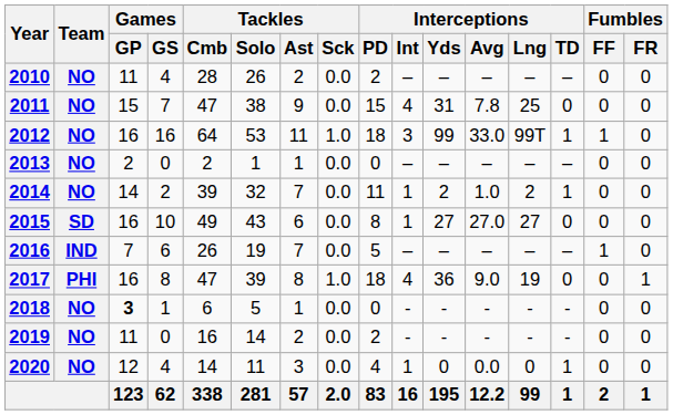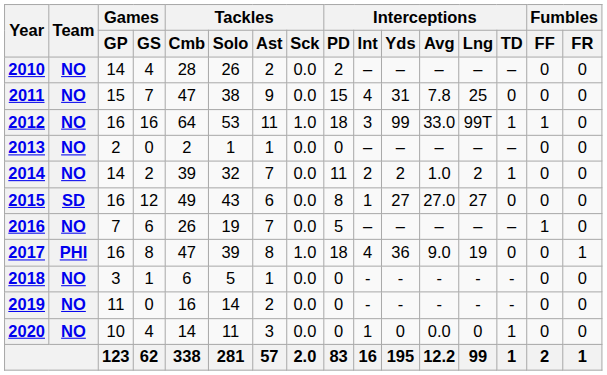2010 | Games / GP: 11 -> 14
2014 | Interceptions / Int: 1 -> 2
2015 | Games / GS: 10 -> 12
2016 | Team: IND -> NO
2018 | Games / GP: bold -> normal
2019 | Interceptions / PD: 2 -> 0
2020 | Games / GP: 12 -> 10
2020 | Interceptions / PD: 4 -> 0
